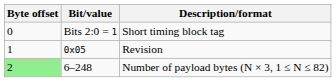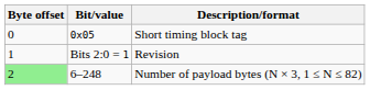Short timing block tag | Bit/value: Bits 2:0 = 1 -> 0x05
Revision | Bit/value: 0x05 -> Bits 2:0 = 1
